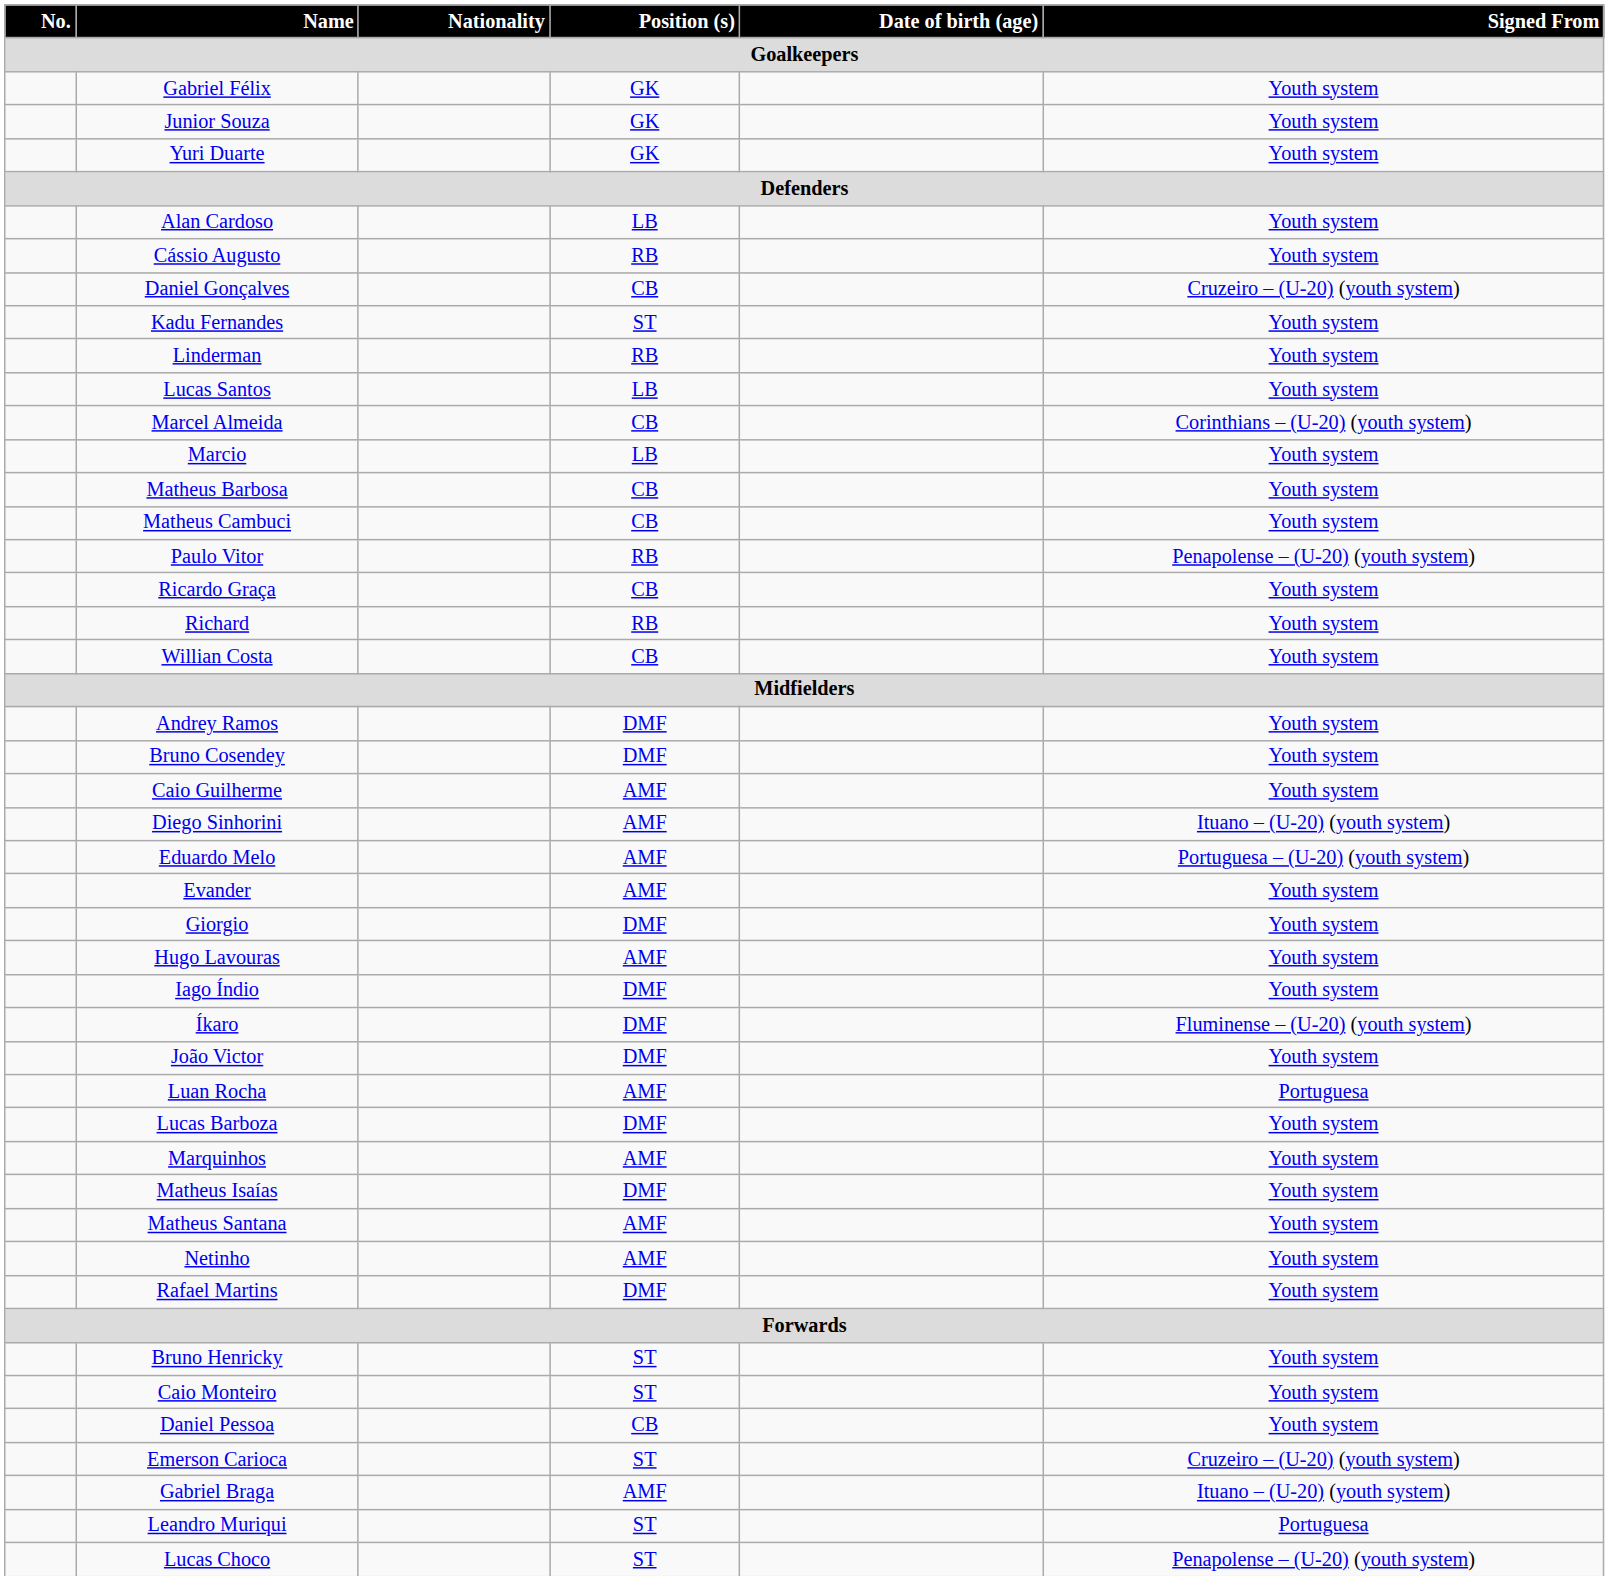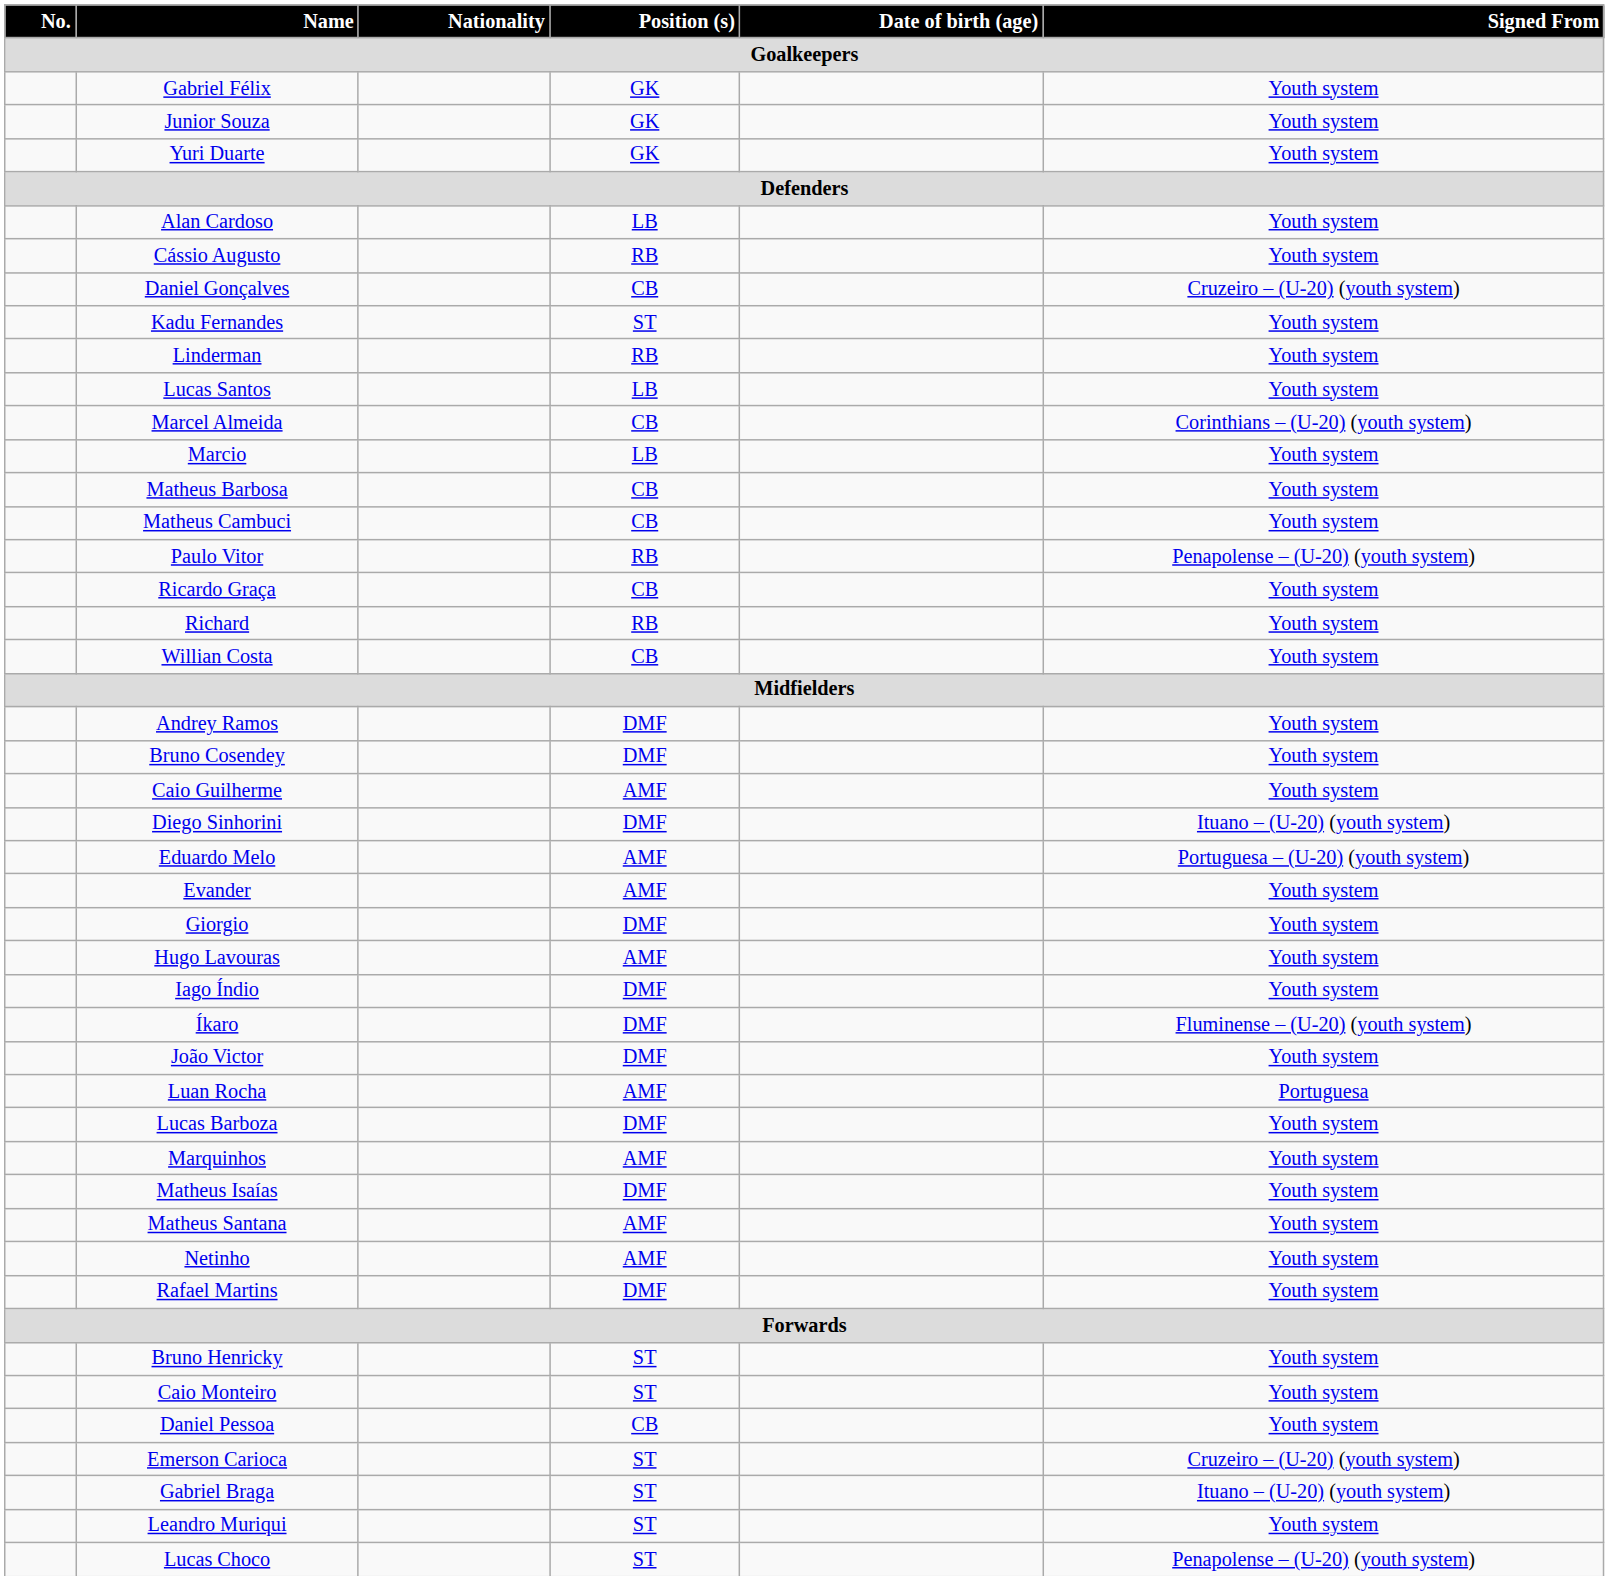Diego Sinhorini | Position (s) / Goalkeepers: AMF -> DMF
Gabriel Braga | Position (s) / Goalkeepers: AMF -> ST
Leandro Muriqui | Signed From / Goalkeepers: Portuguesa -> Youth system
